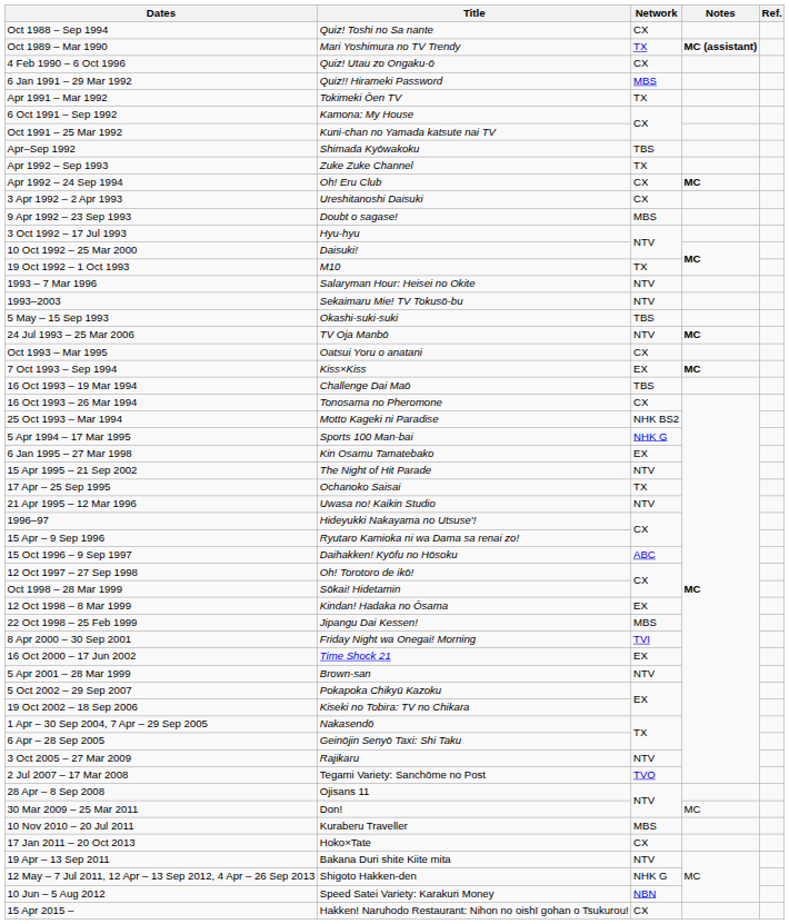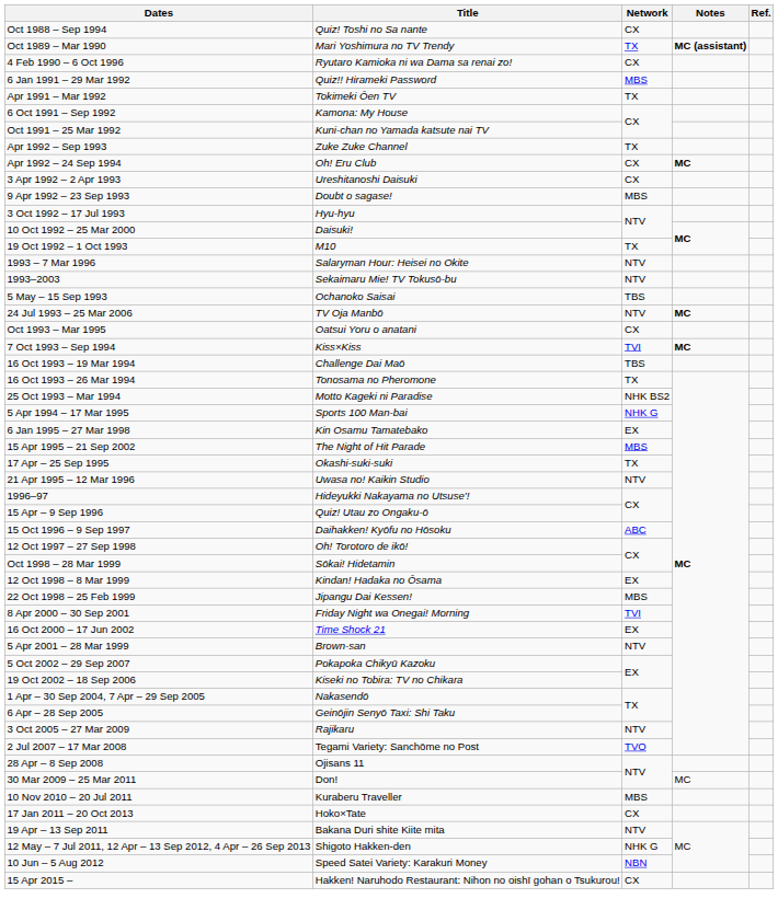4 Feb 1990 – 6 Oct 1996 | Title: Quiz! Utau zo Ongaku-ō -> Ryutaro Kamioka ni wa Dama sa renai zo!
- row: Apr–Sep 1992 | Shimada Kyōwakoku | TBS
5 May – 15 Sep 1993 | Title: Okashi-suki-suki -> Ochanoko Saisai
7 Oct 1993 – Sep 1994 | Network: EX -> TVI
16 Oct 1993 – 26 Mar 1994 | Network: CX -> TX
15 Apr 1995 – 21 Sep 2002 | Network: NTV -> MBS
17 Apr – 25 Sep 1995 | Title: Ochanoko Saisai -> Okashi-suki-suki
15 Apr – 9 Sep 1996 | Title: Ryutaro Kamioka ni wa Dama sa renai zo! -> Quiz! Utau zo Ongaku-ō
